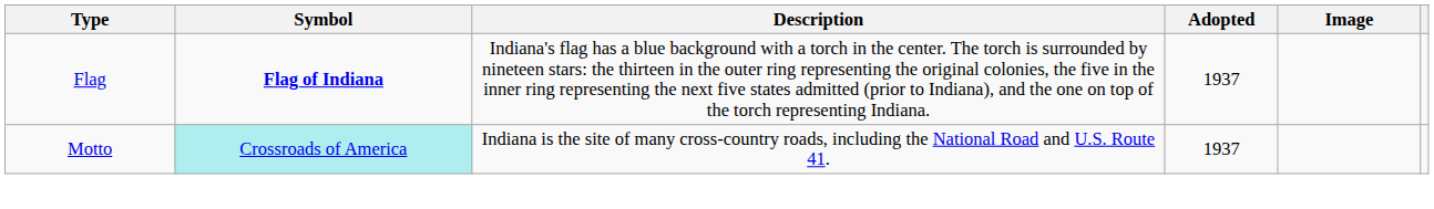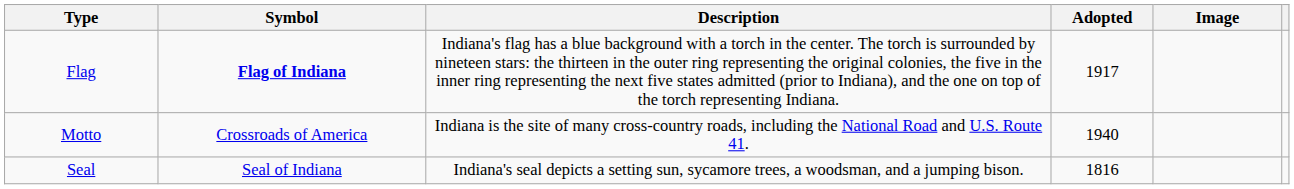Flag | Adopted: 1937 -> 1917
Motto | Symbol: paleturquoise background -> no background
Motto | Adopted: 1937 -> 1940
+ row: Seal | Seal of Indiana | Indiana's seal depicts a setting sun, sycamore trees, a woodsman, and a jumping bison. | 1816
